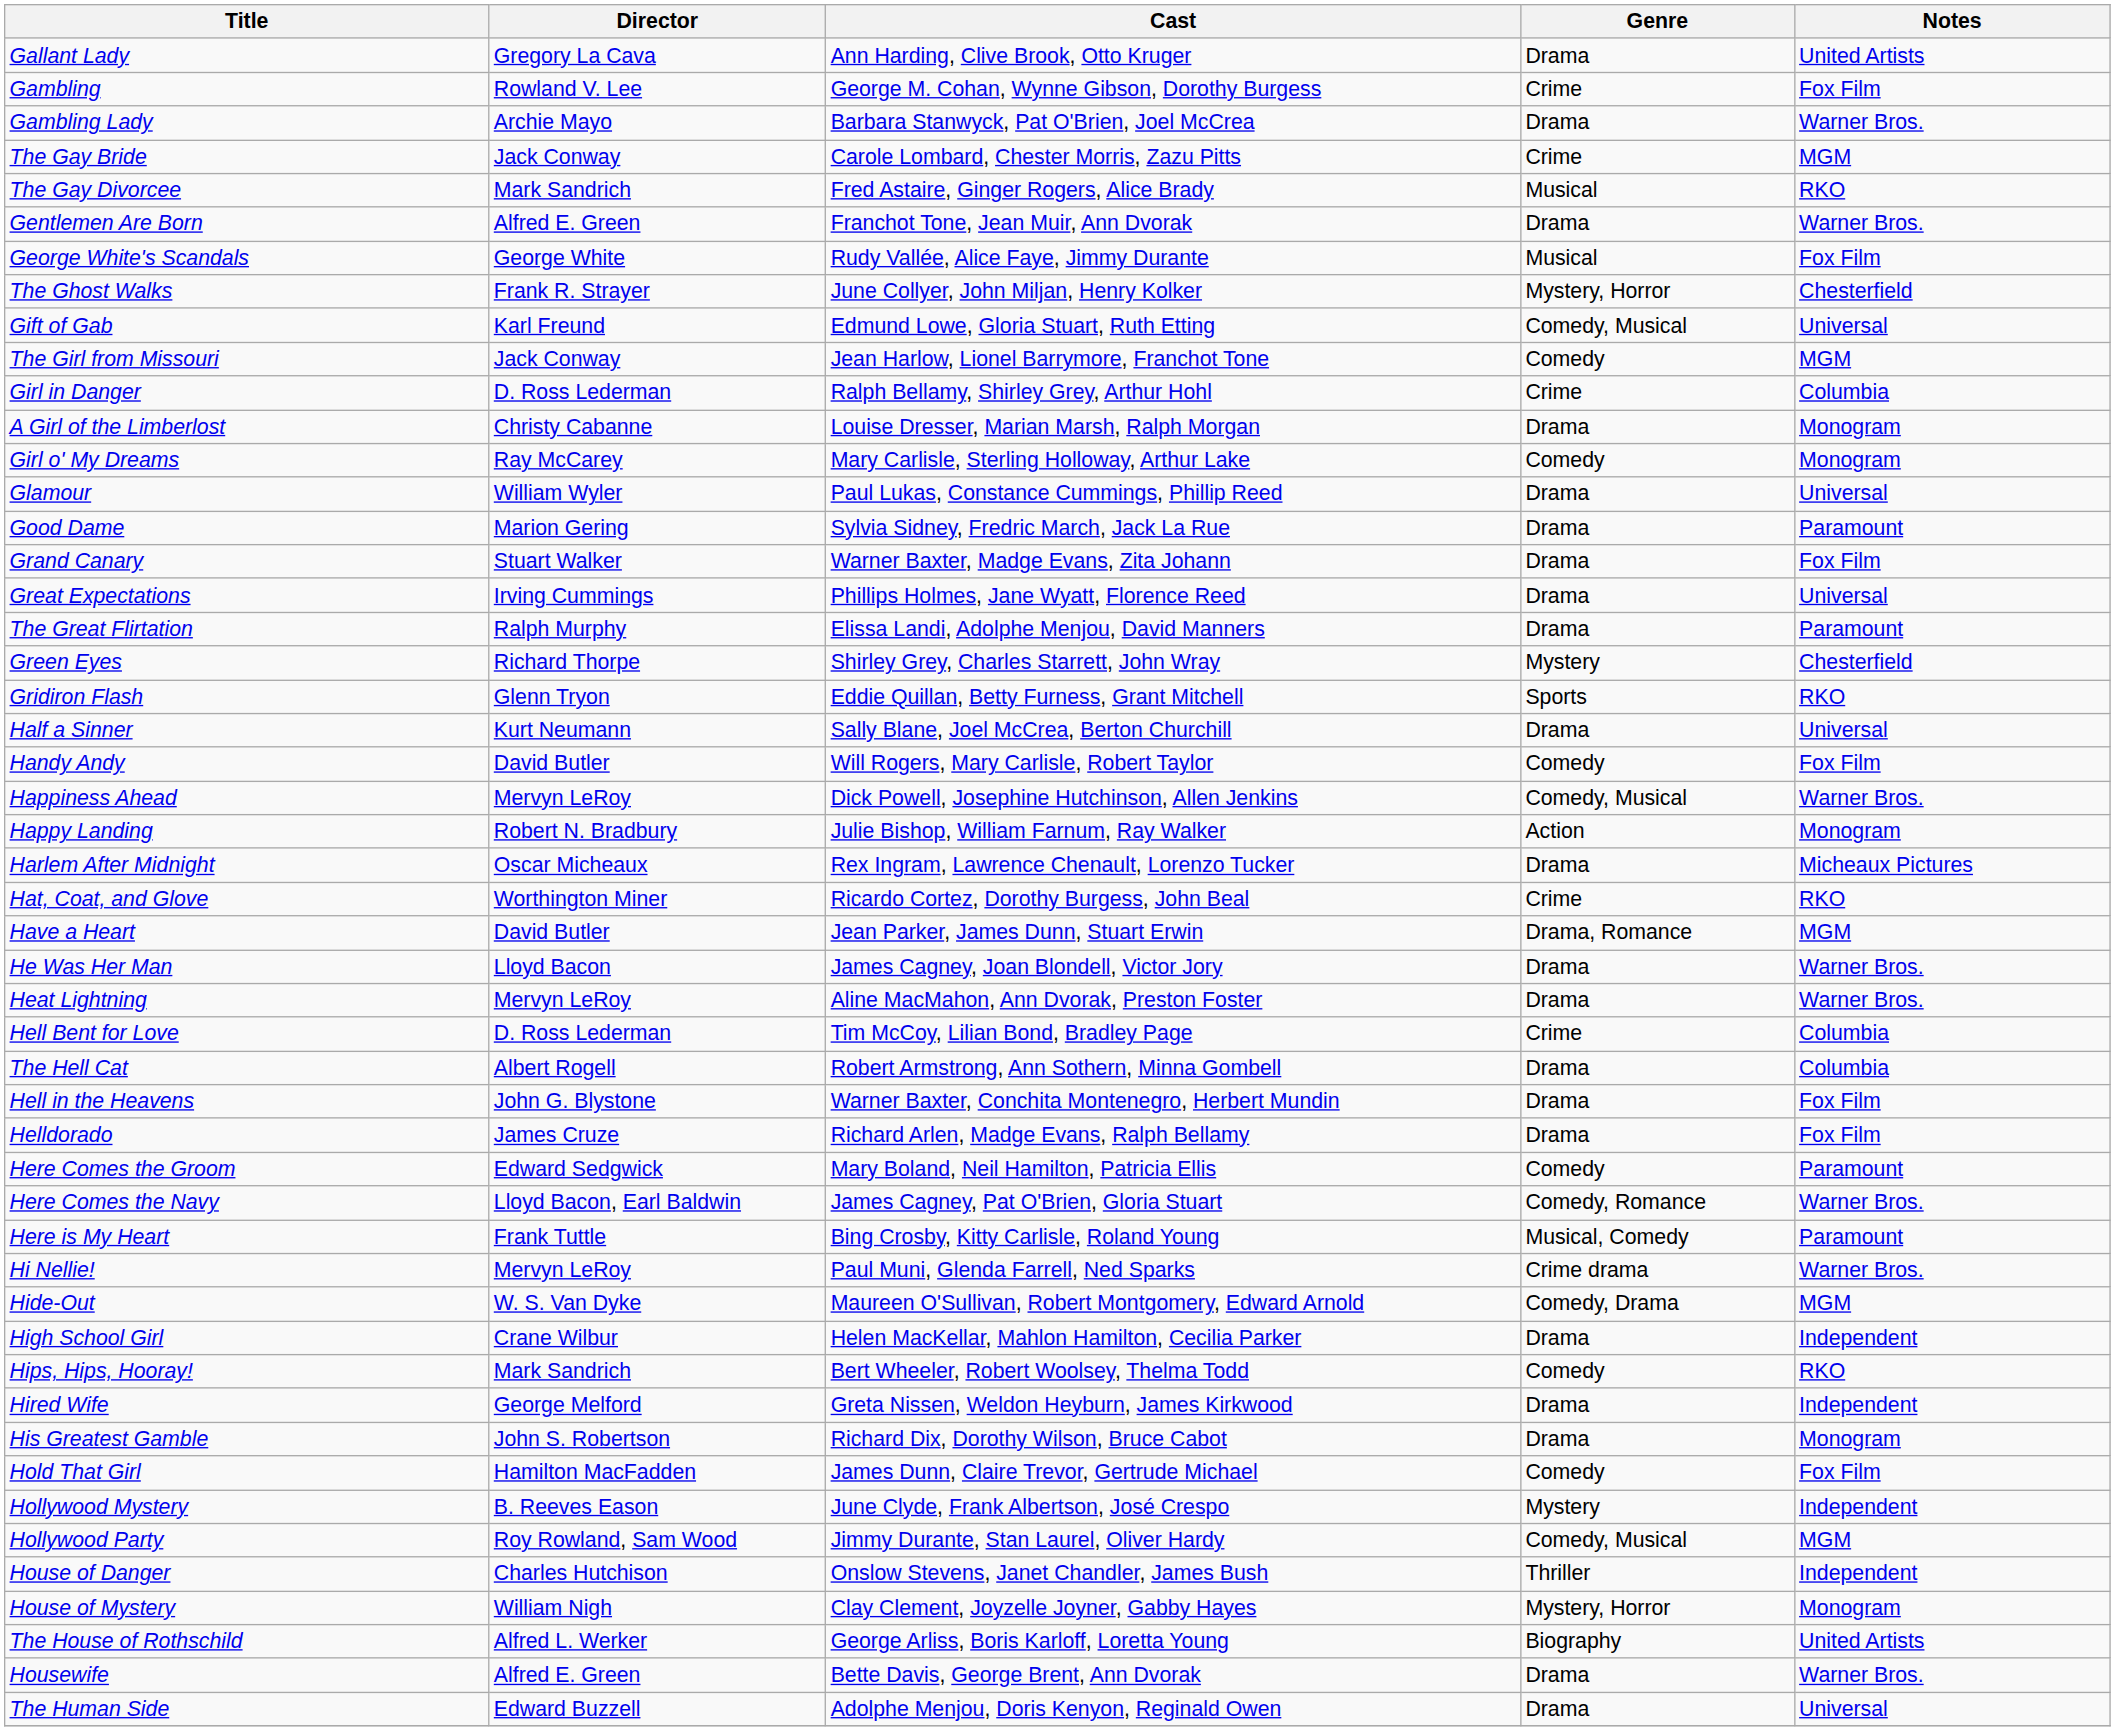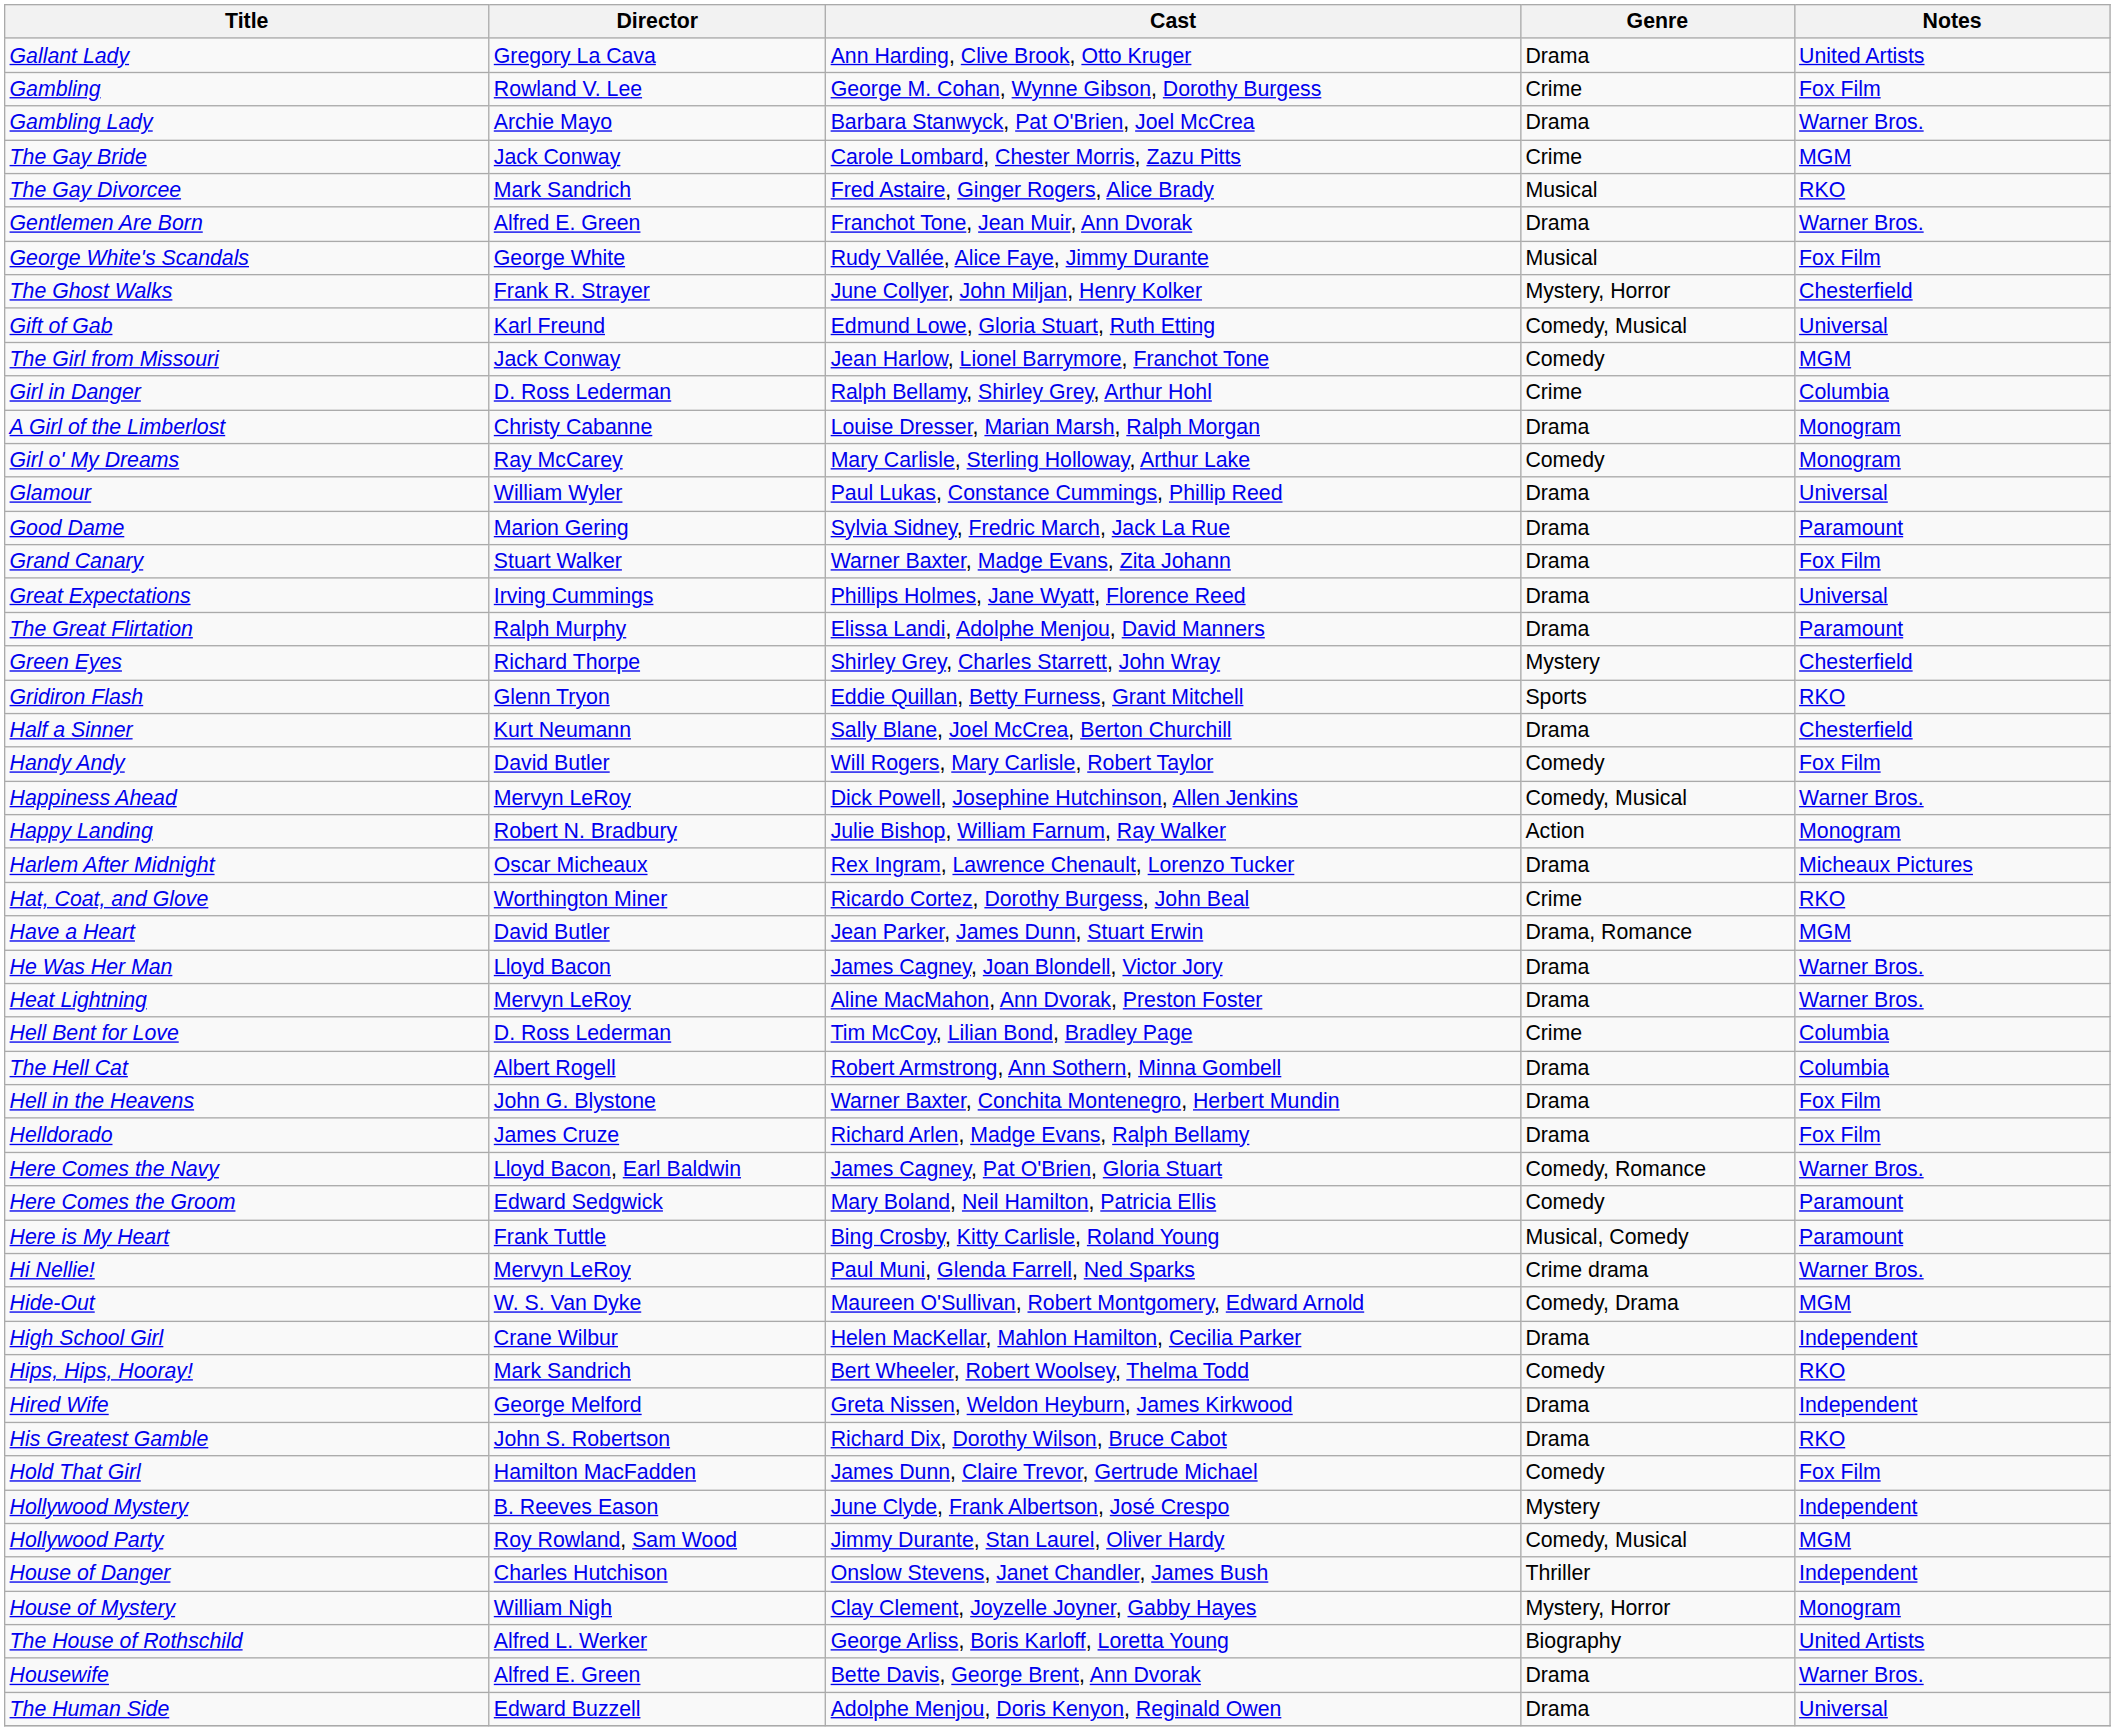Half a Sinner | Notes: Universal -> Chesterfield
rows swapped: Here Comes the Groom <-> Here Comes the Navy
His Greatest Gamble | Notes: Monogram -> RKO
